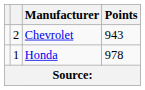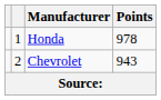rows swapped: Honda <-> Chevrolet
